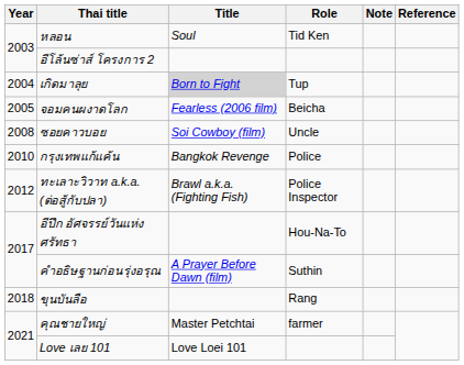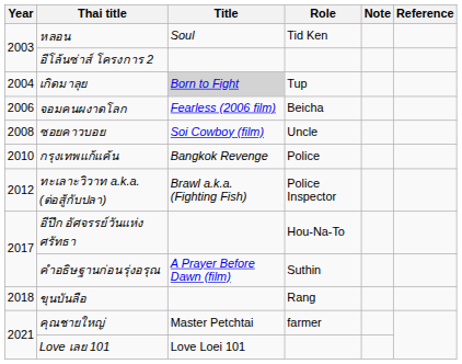จอมคนผงาดโลก | Year: 2005 -> 2006
